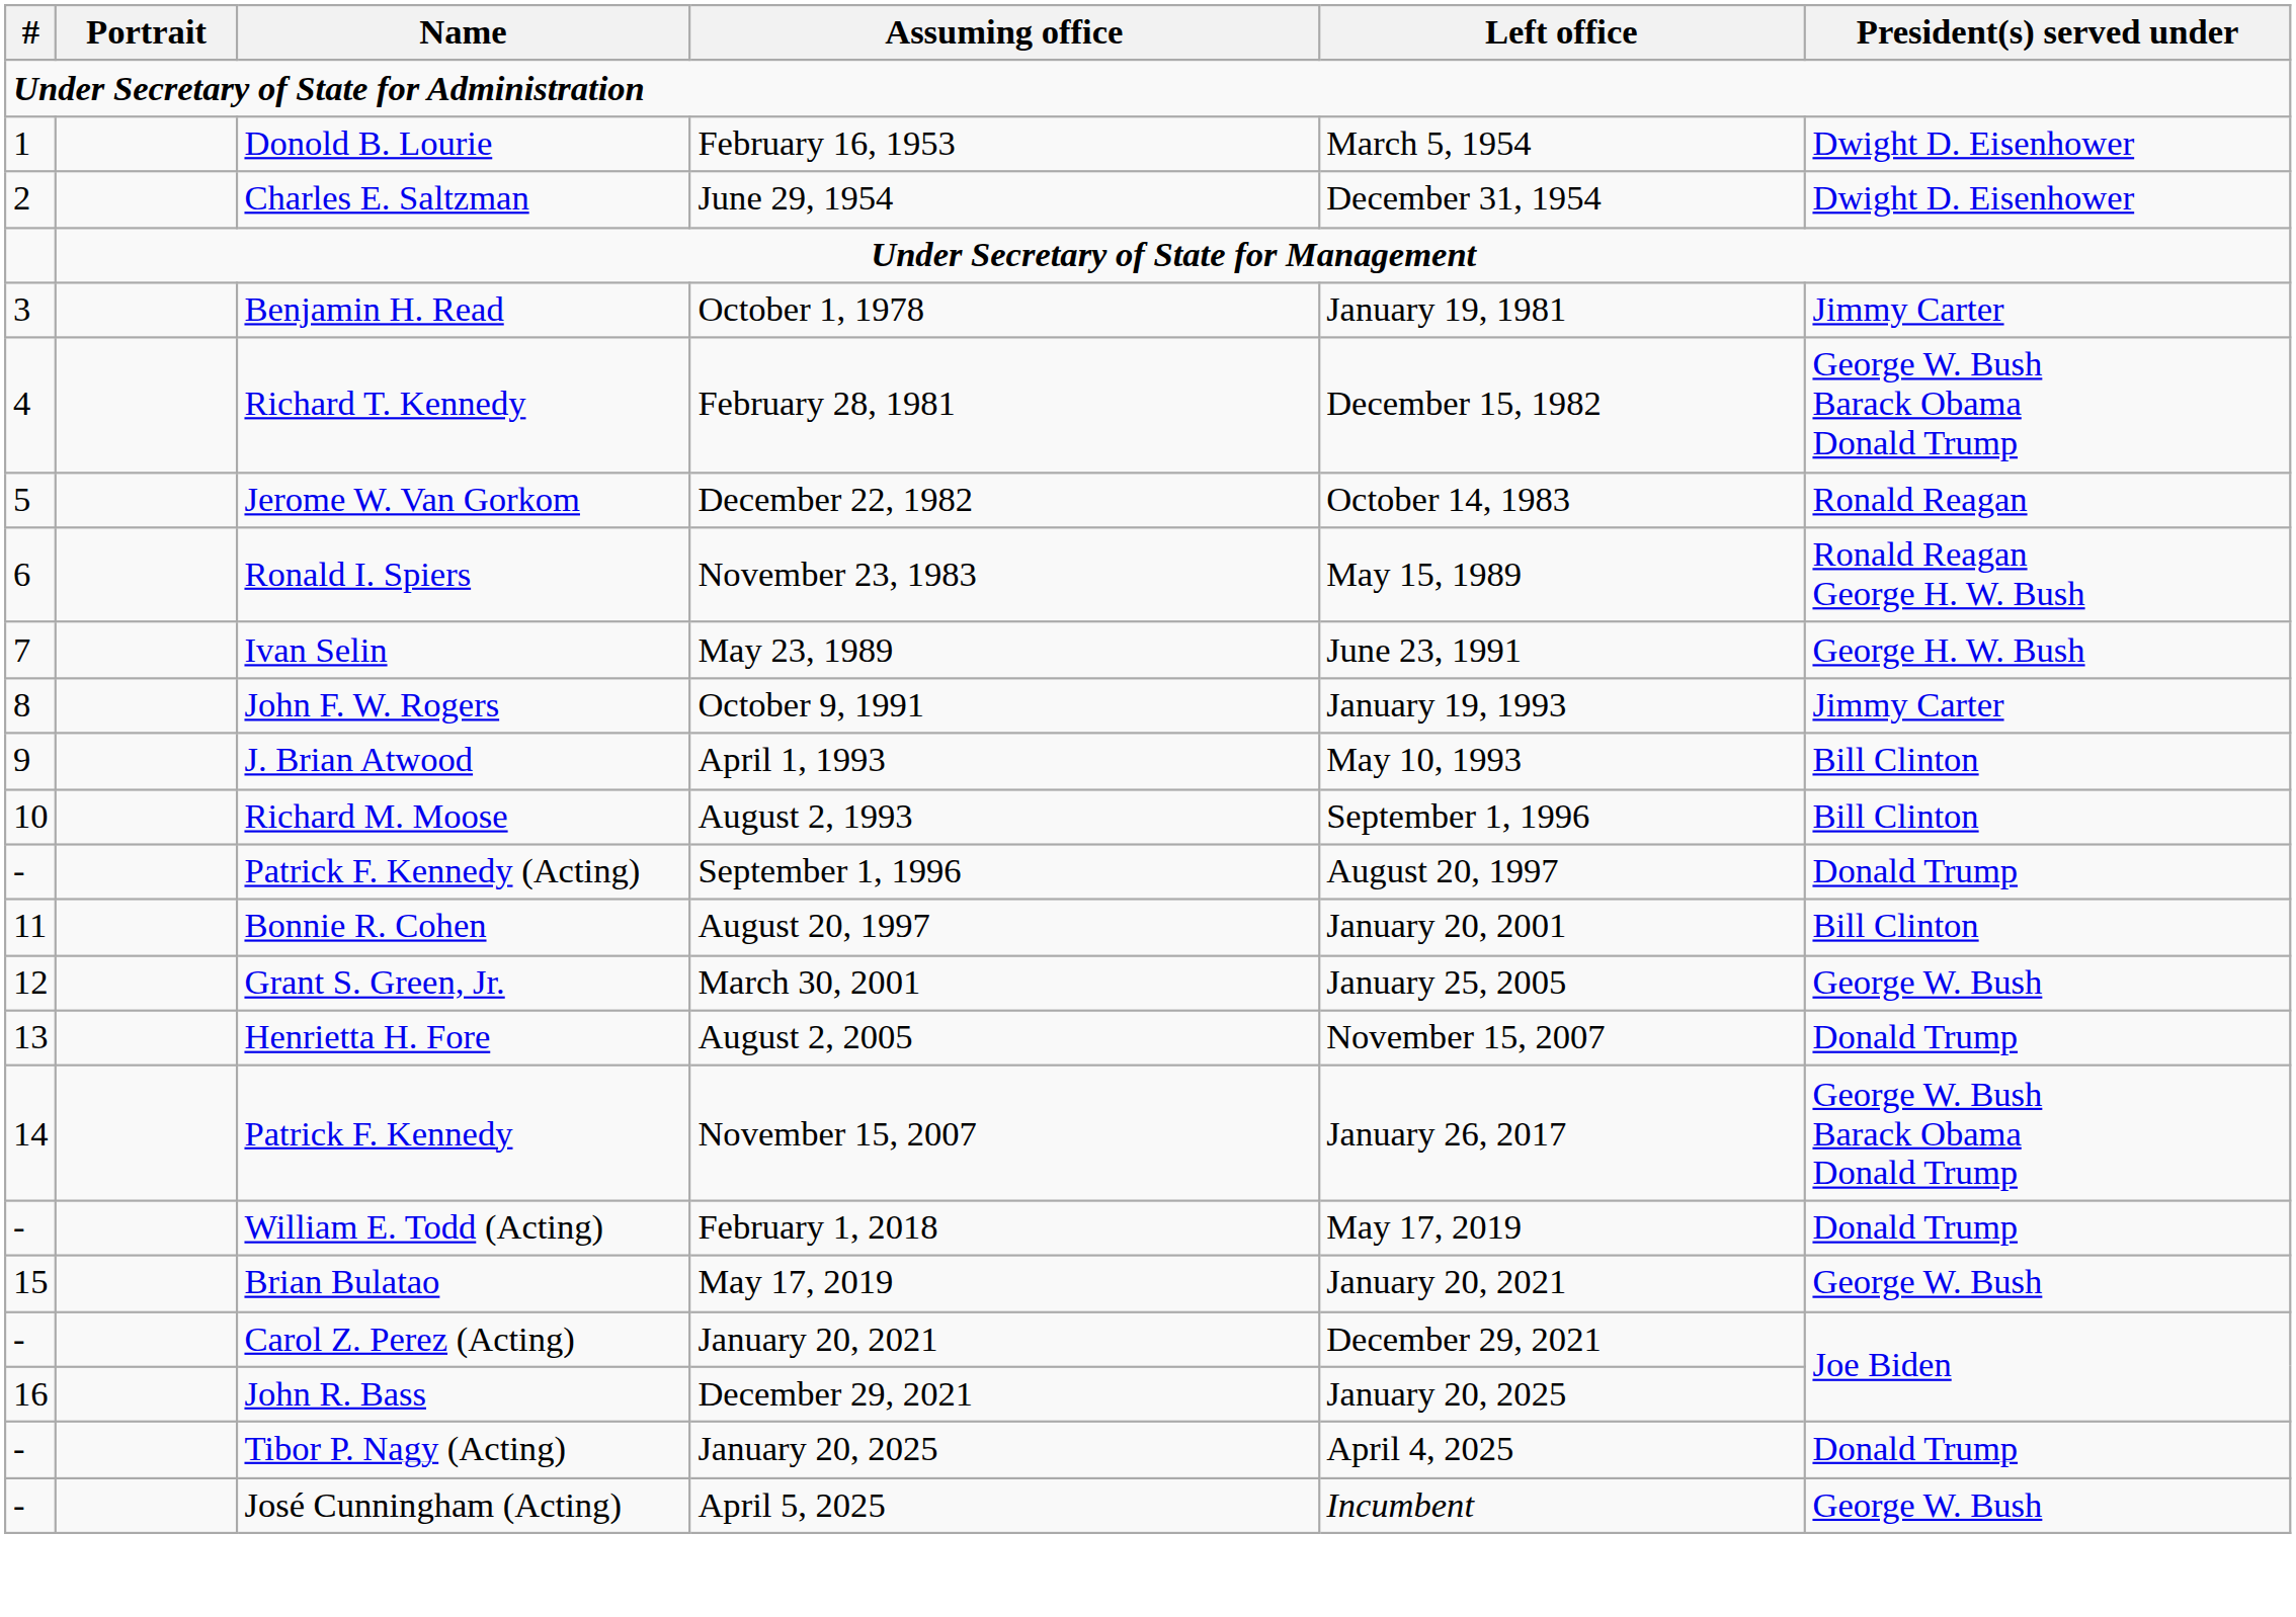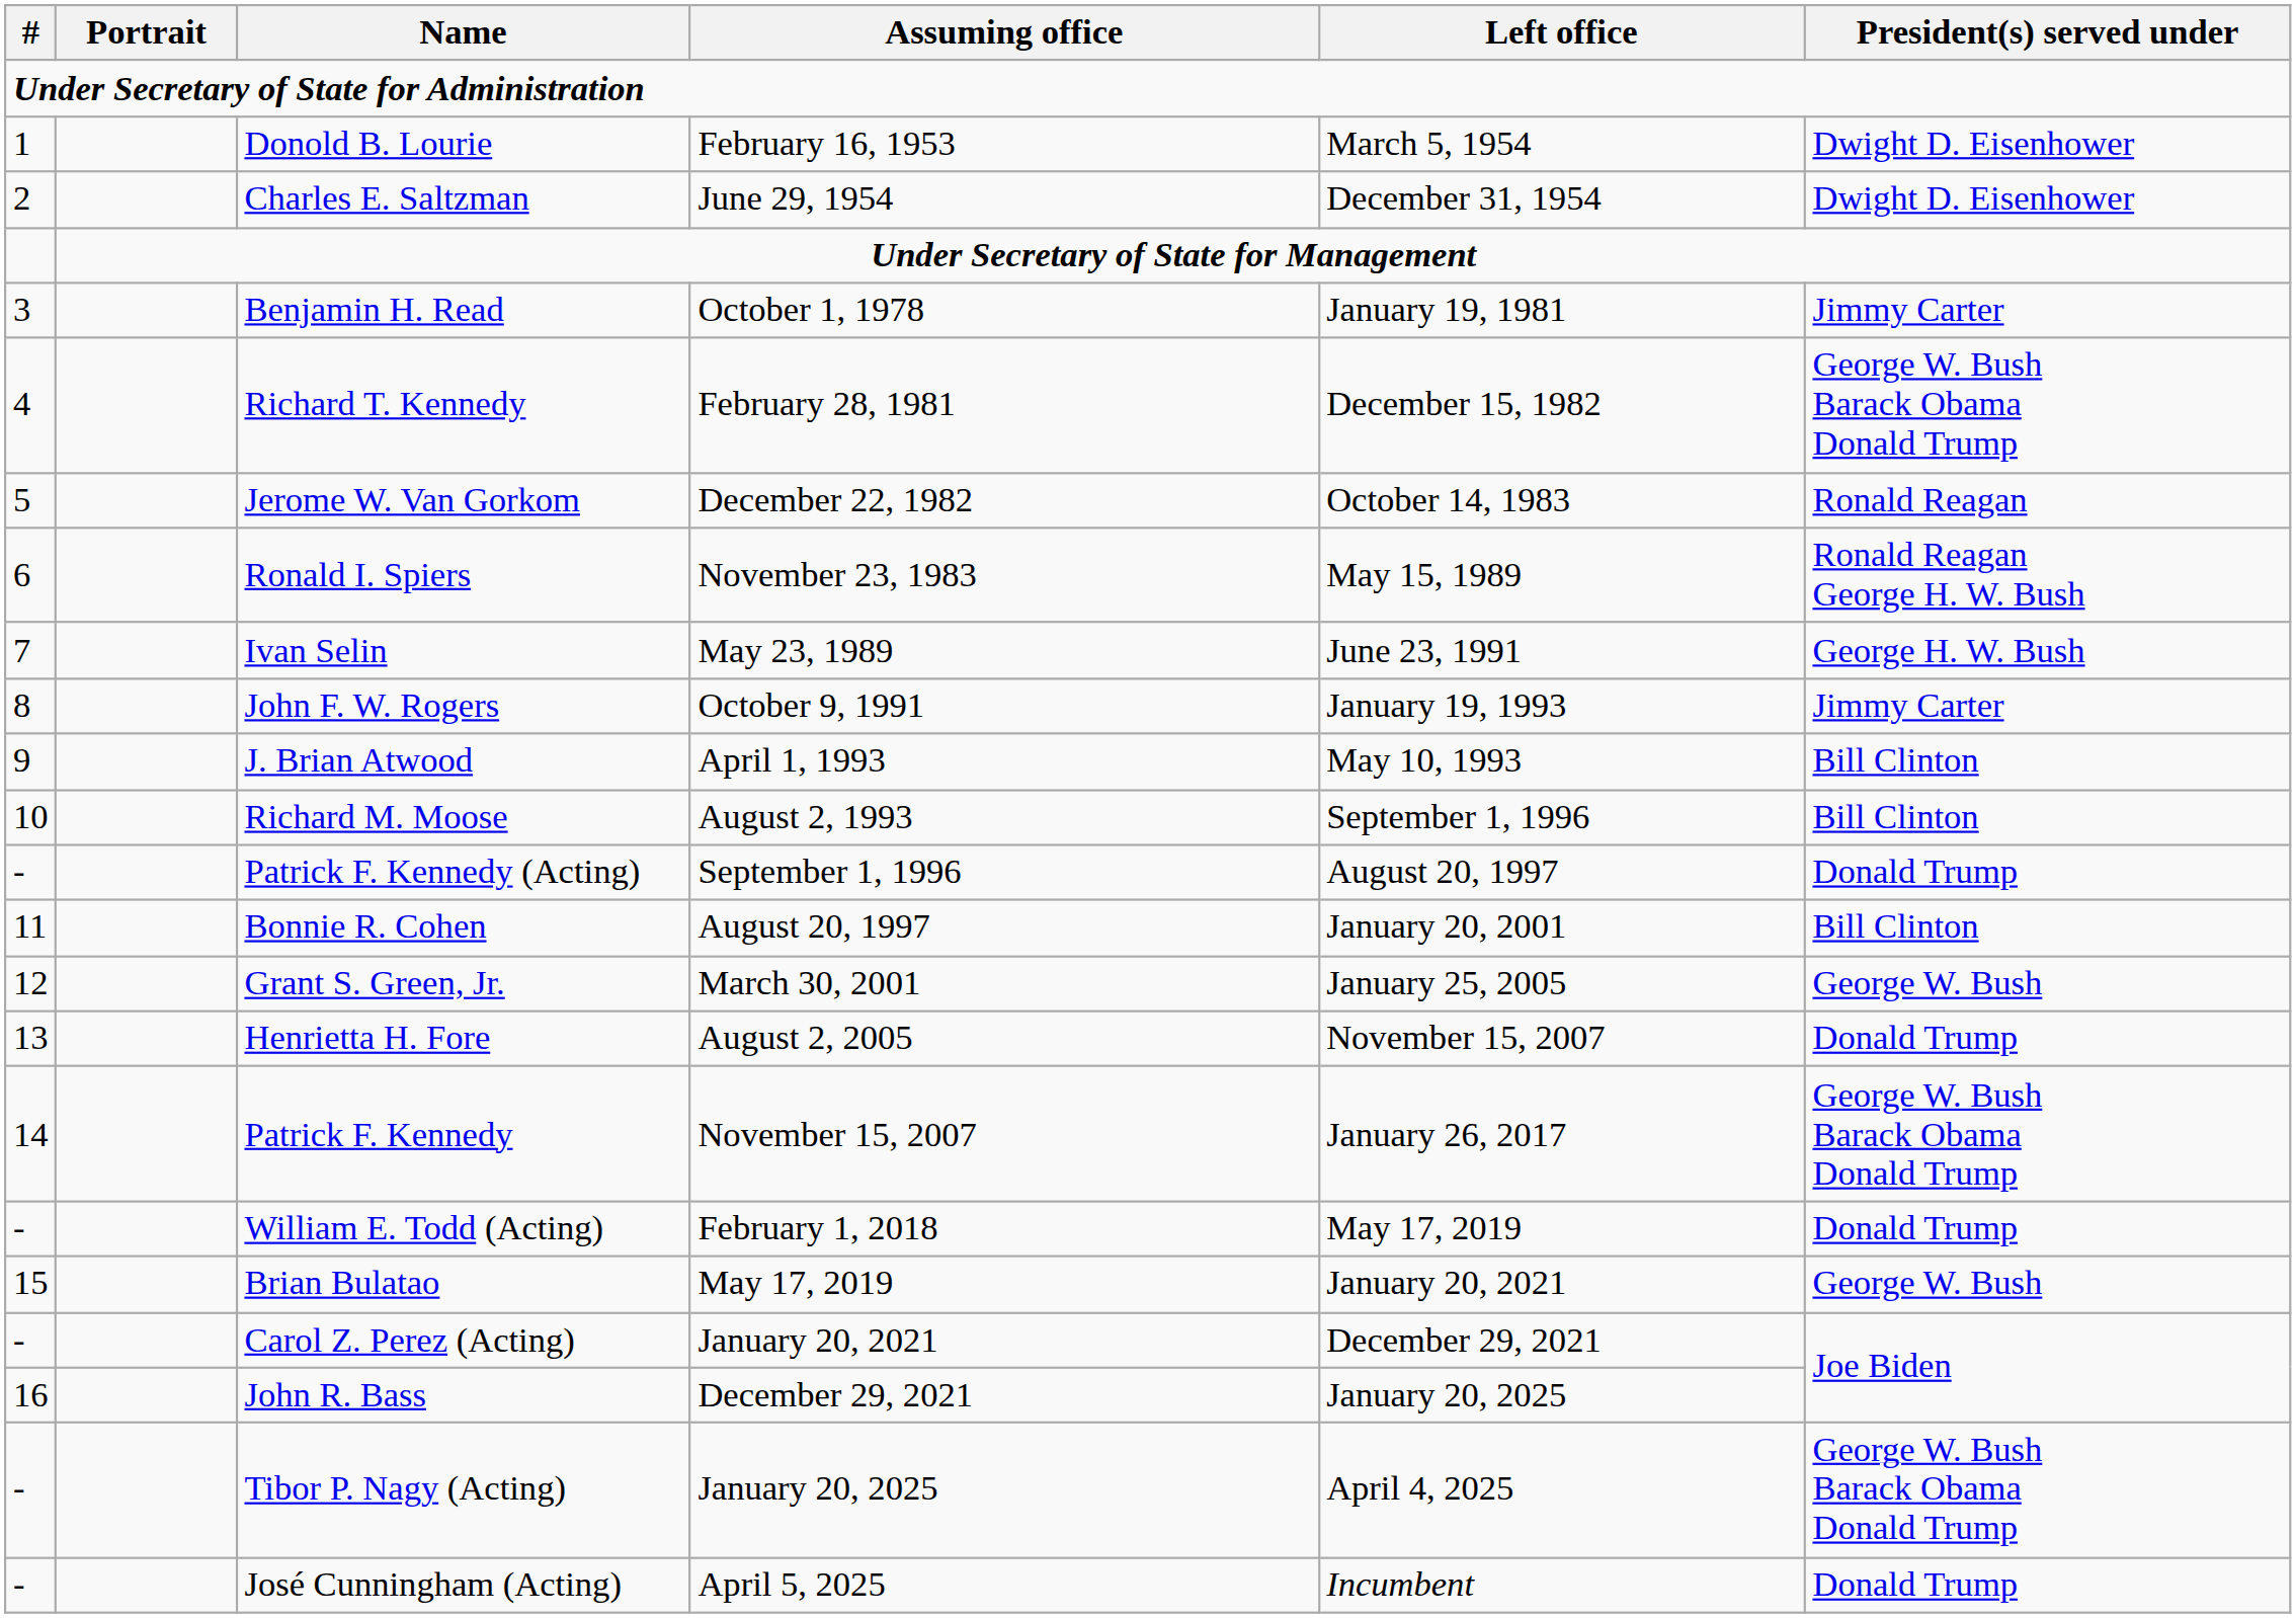Tibor P. Nagy (Acting) | President(s) served under: Donald Trump -> George W. Bush Barack Obama Donald Trump
José Cunningham (Acting) | President(s) served under: George W. Bush -> Donald Trump
